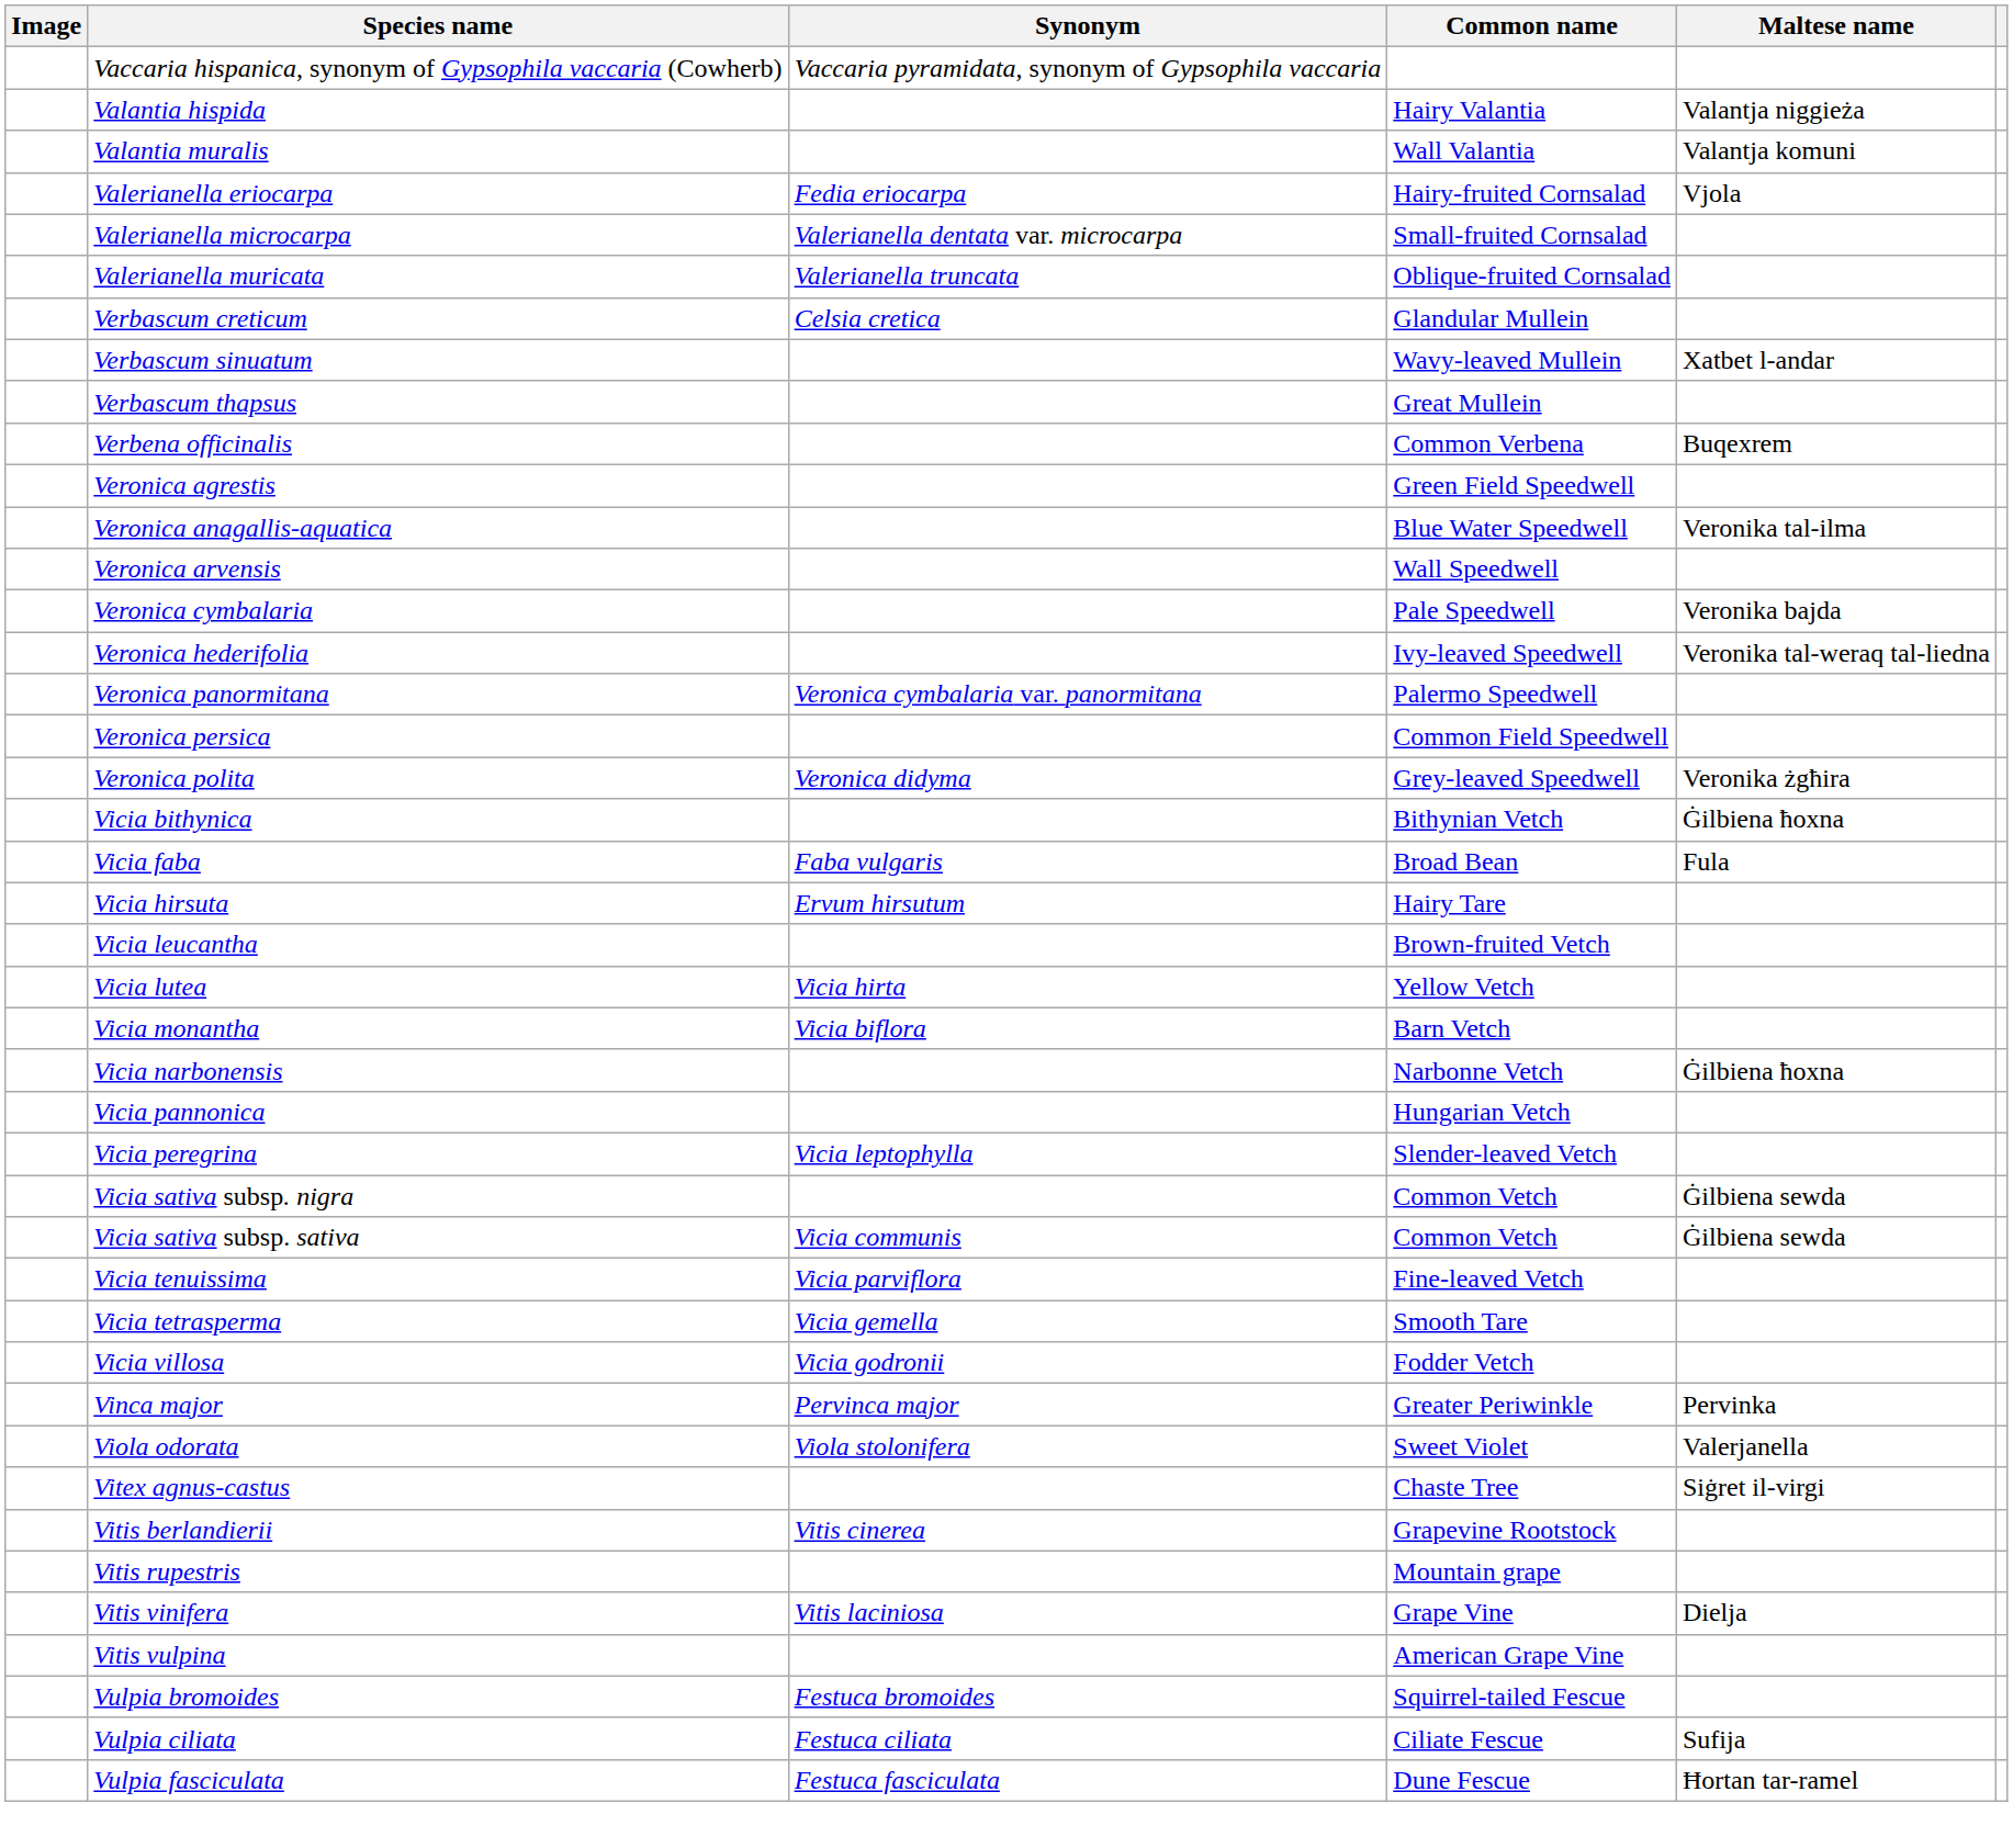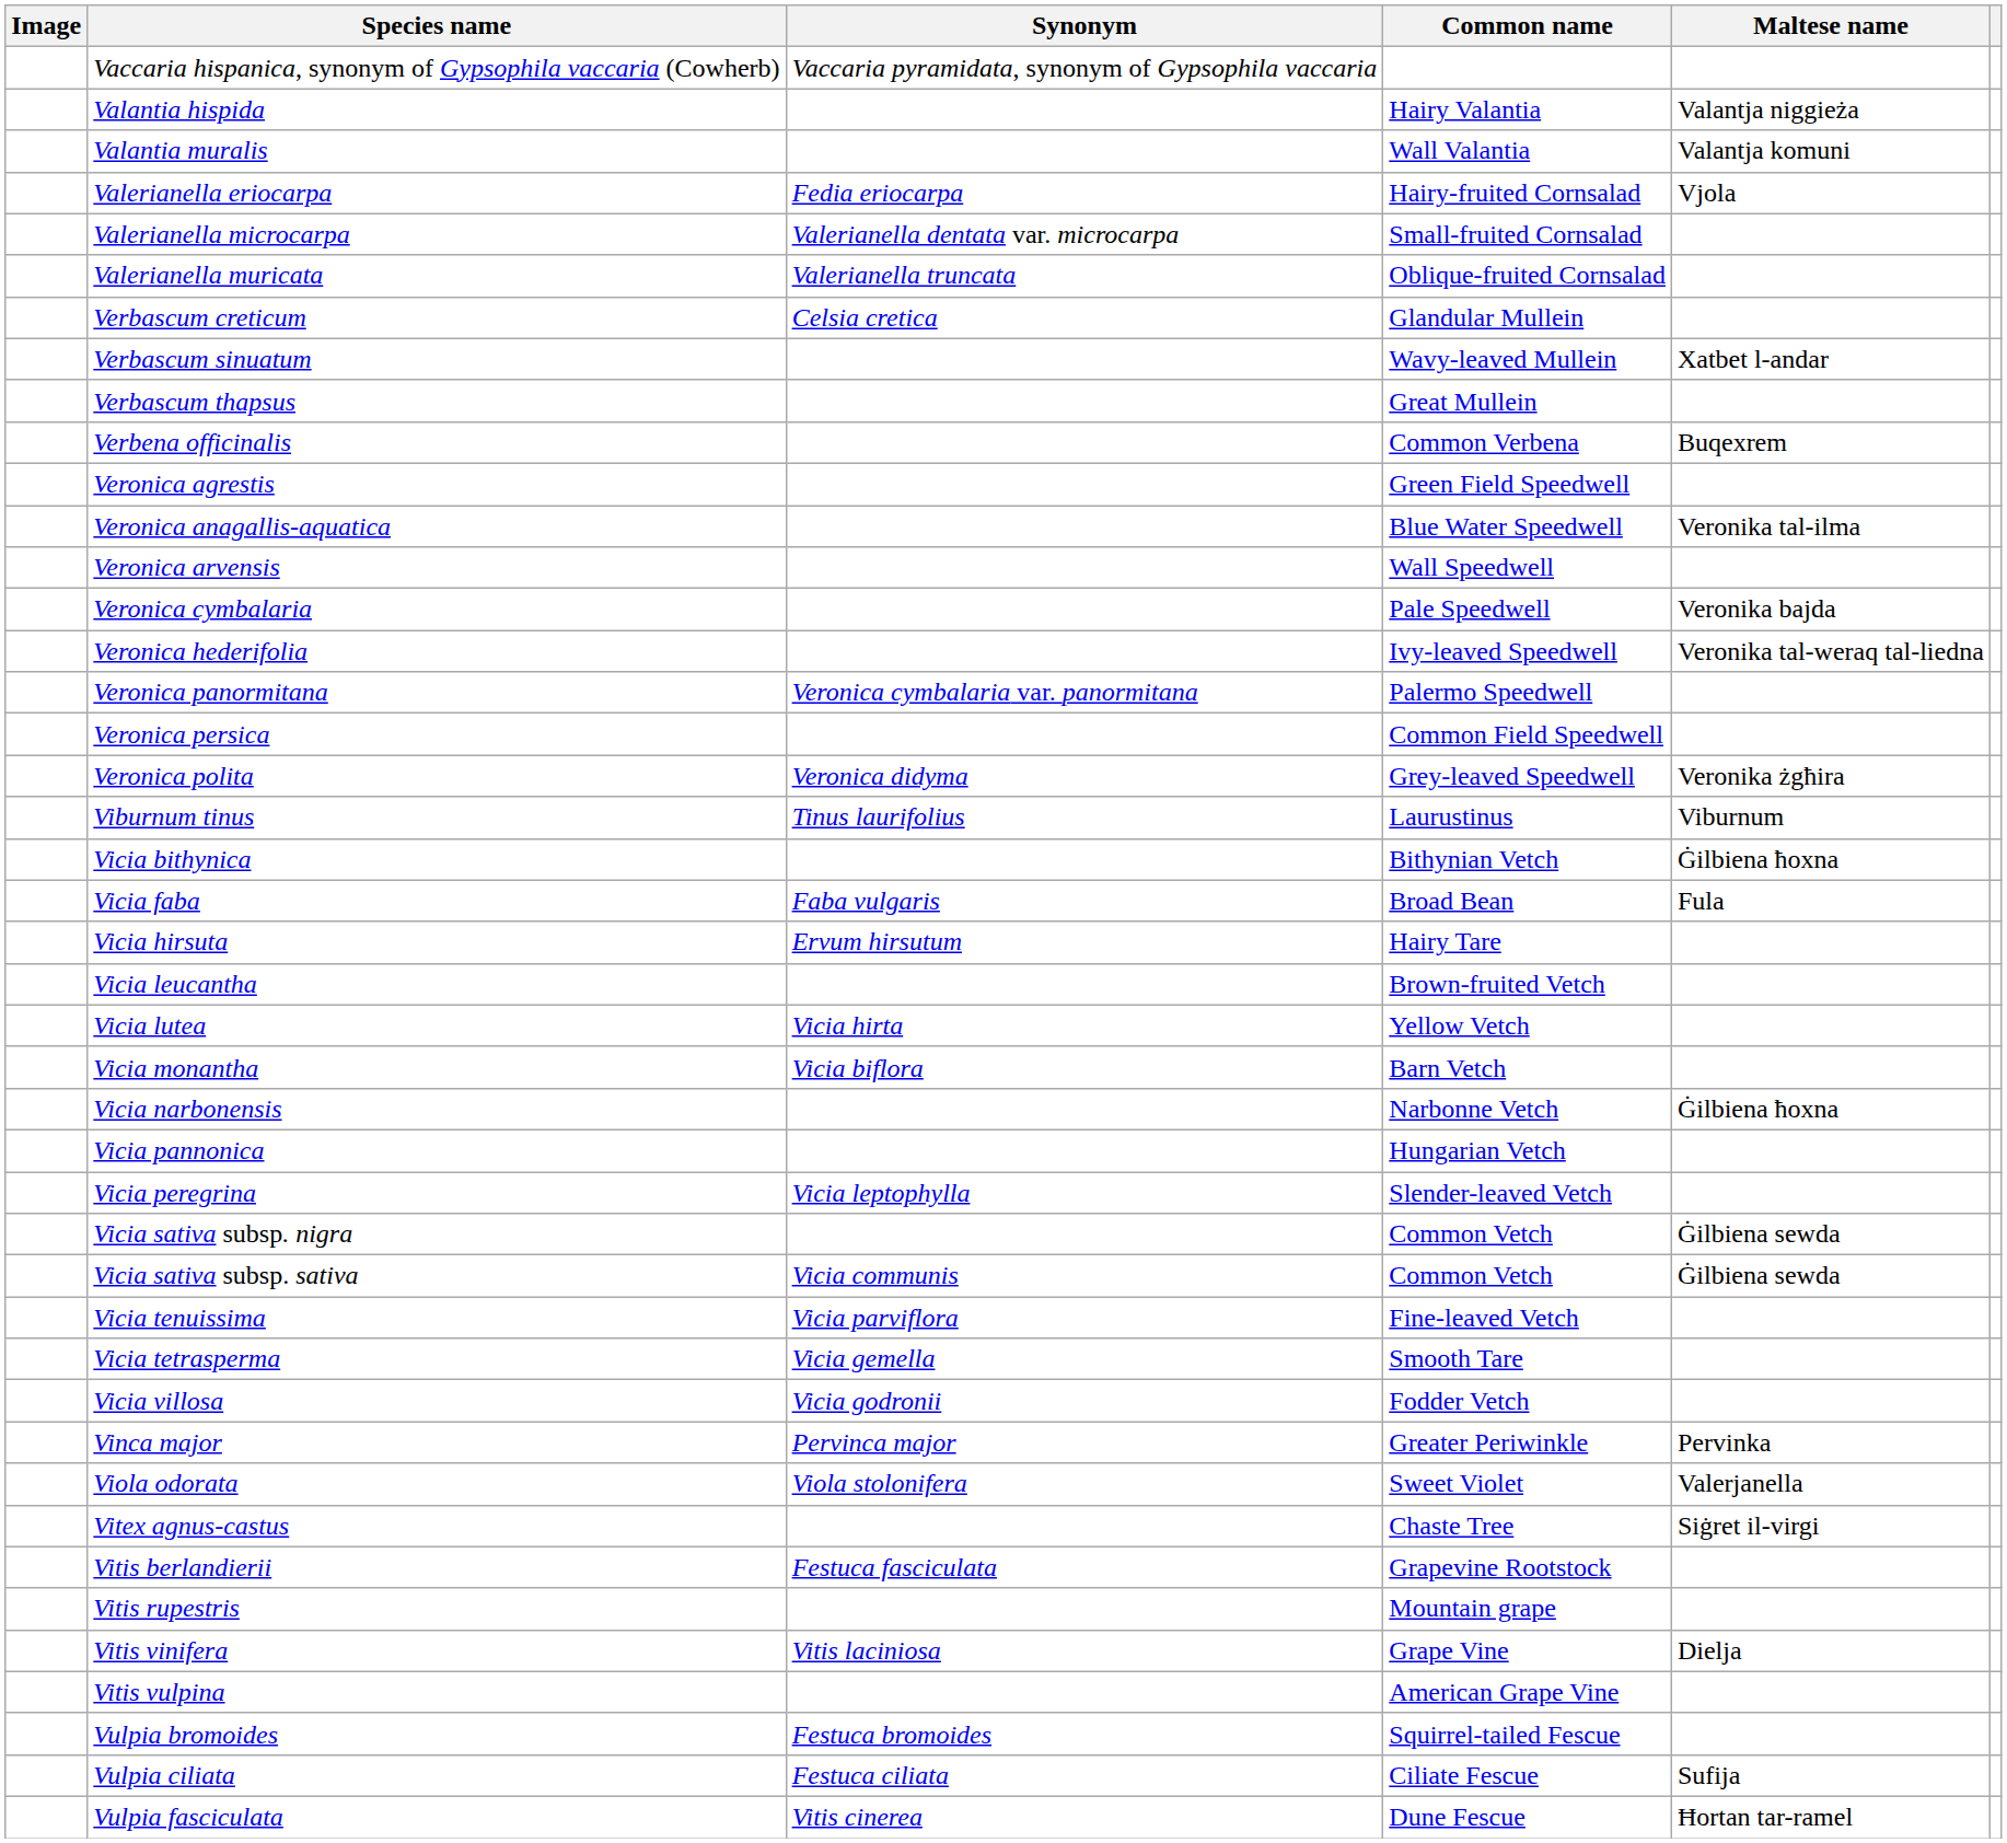+ row: Viburnum tinus | Tinus laurifolius | Laurustinus | Viburnum
Vitis berlandierii | Synonym: Vitis cinerea -> Festuca fasciculata
Vulpia fasciculata | Synonym: Festuca fasciculata -> Vitis cinerea
